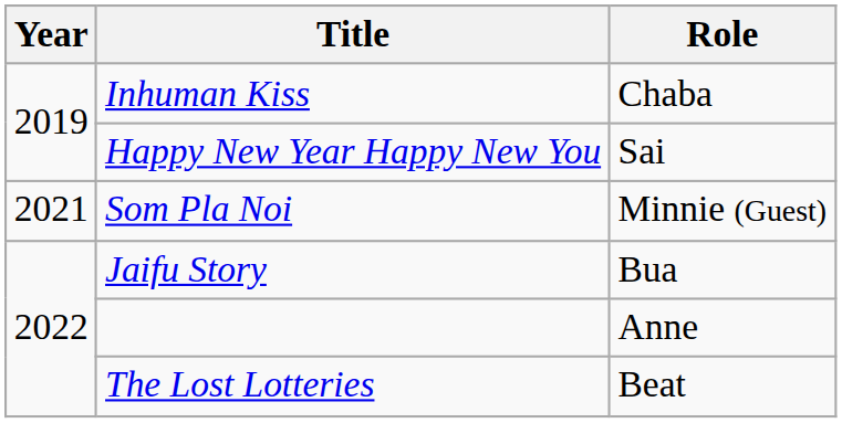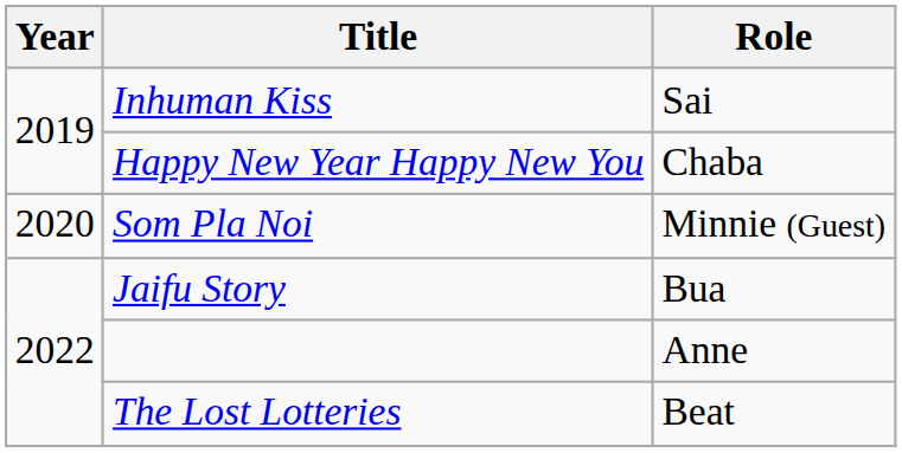Inhuman Kiss | Role: Chaba -> Sai
Happy New Year Happy New You | Role: Sai -> Chaba
Som Pla Noi | Year: 2021 -> 2020
